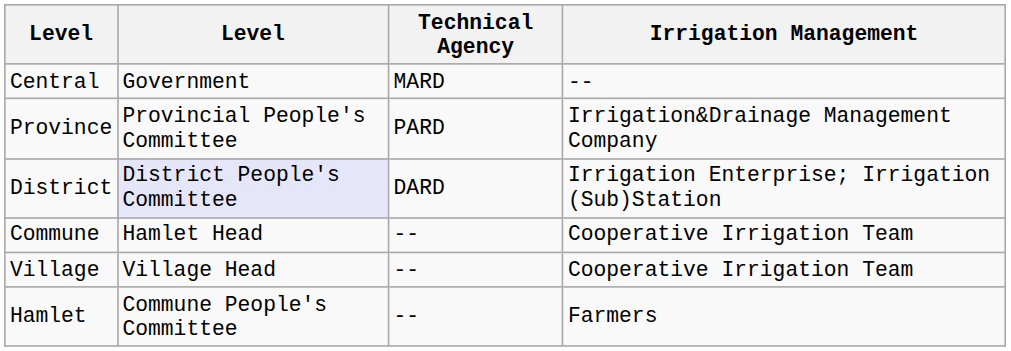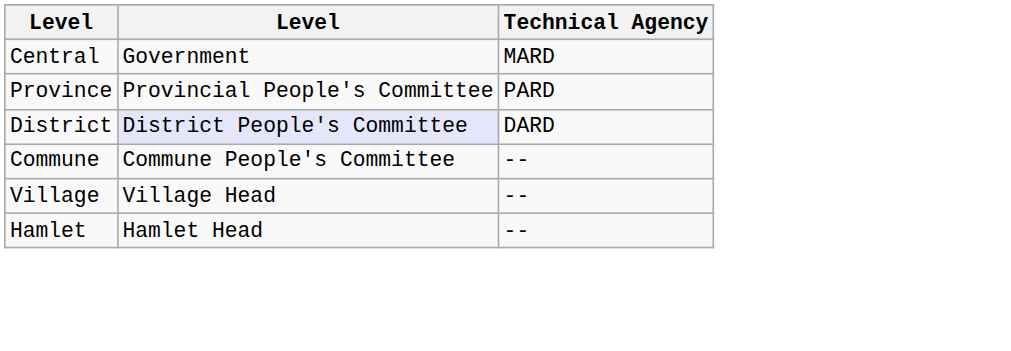- column: Irrigation Management | -- | Irrigation&Drainage Management Company | Irrigation Enterprise; Irrigation (Sub)Station | Cooperative Irrigation Team | Cooperative Irrigation Team | Farmers
Commune | column 2: Hamlet Head -> Commune People's Committee
Hamlet | column 2: Commune People's Committee -> Hamlet Head
